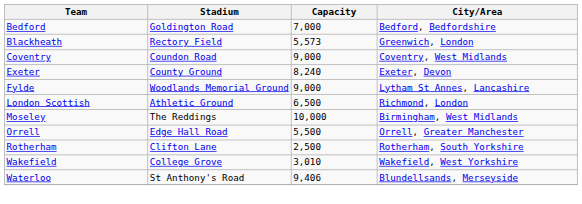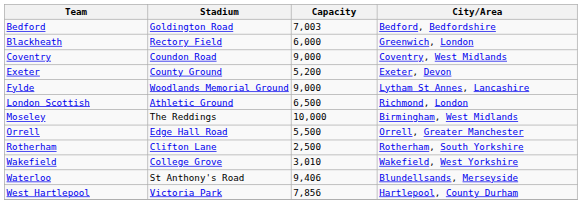Bedford | Capacity: 7,000 -> 7,003
Blackheath | Capacity: 5,573 -> 6,000
Exeter | Capacity: 8,240 -> 5,200
+ row: West Hartlepool | Victoria Park | 7,856 | Hartlepool, County Durham
